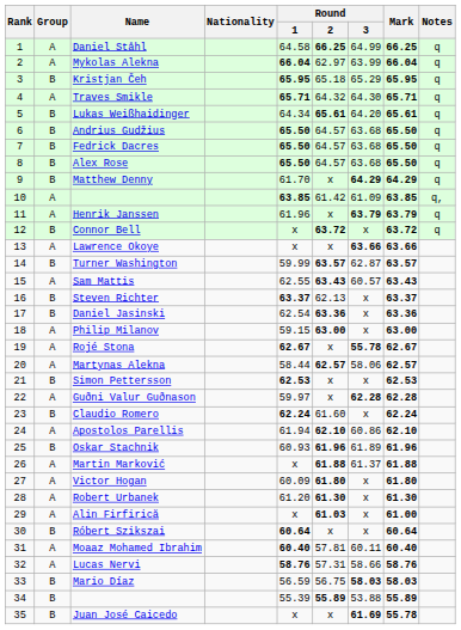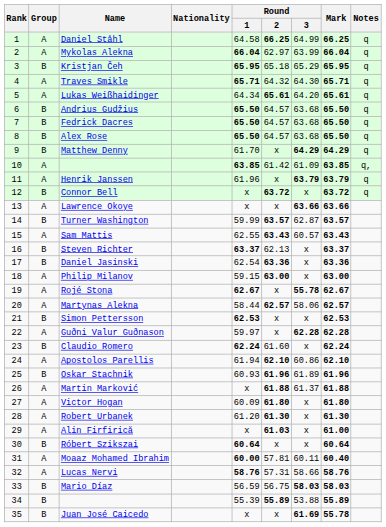Lukas Weißhaidinger | Group: B -> A
Moaaz Mohamed Ibrahim | Round / 1: 60.40 -> 60.00
